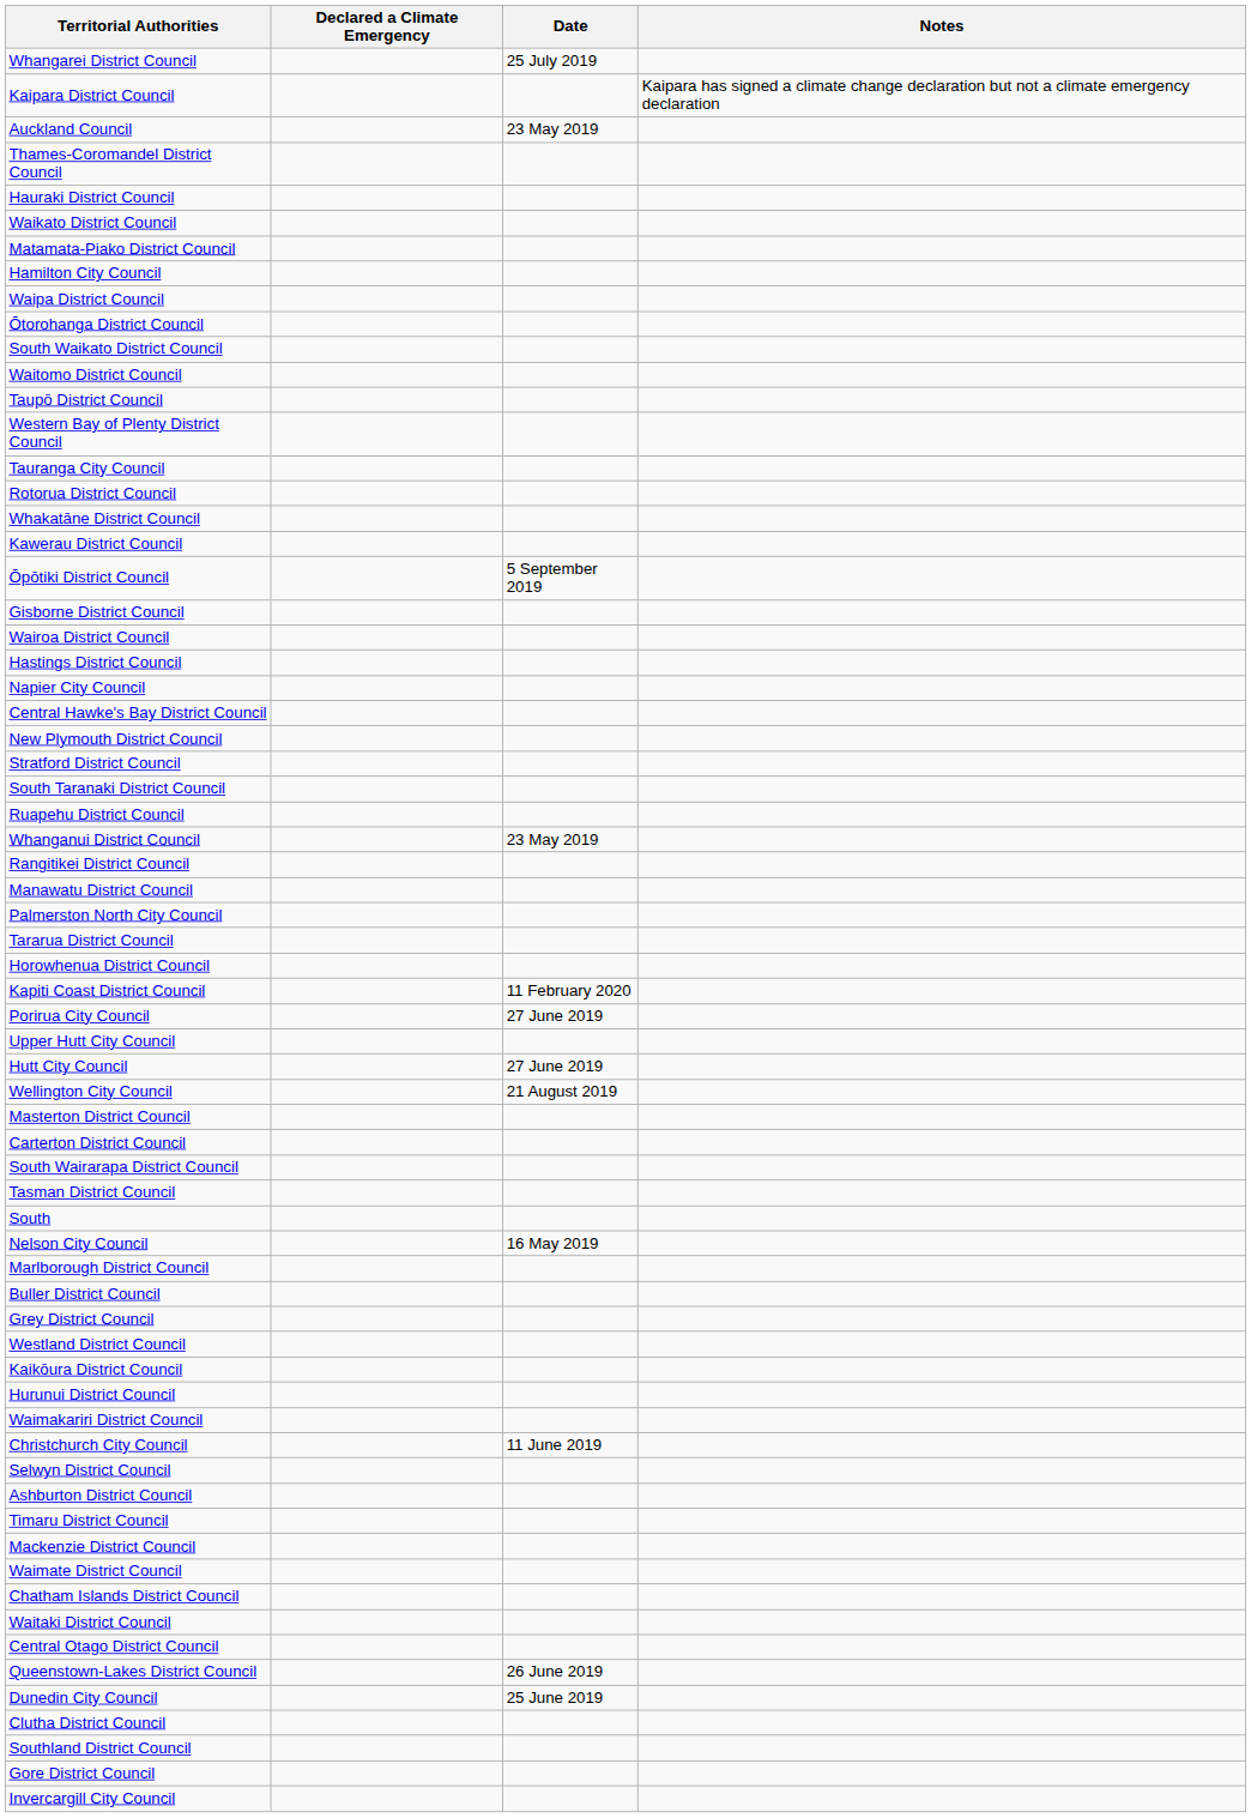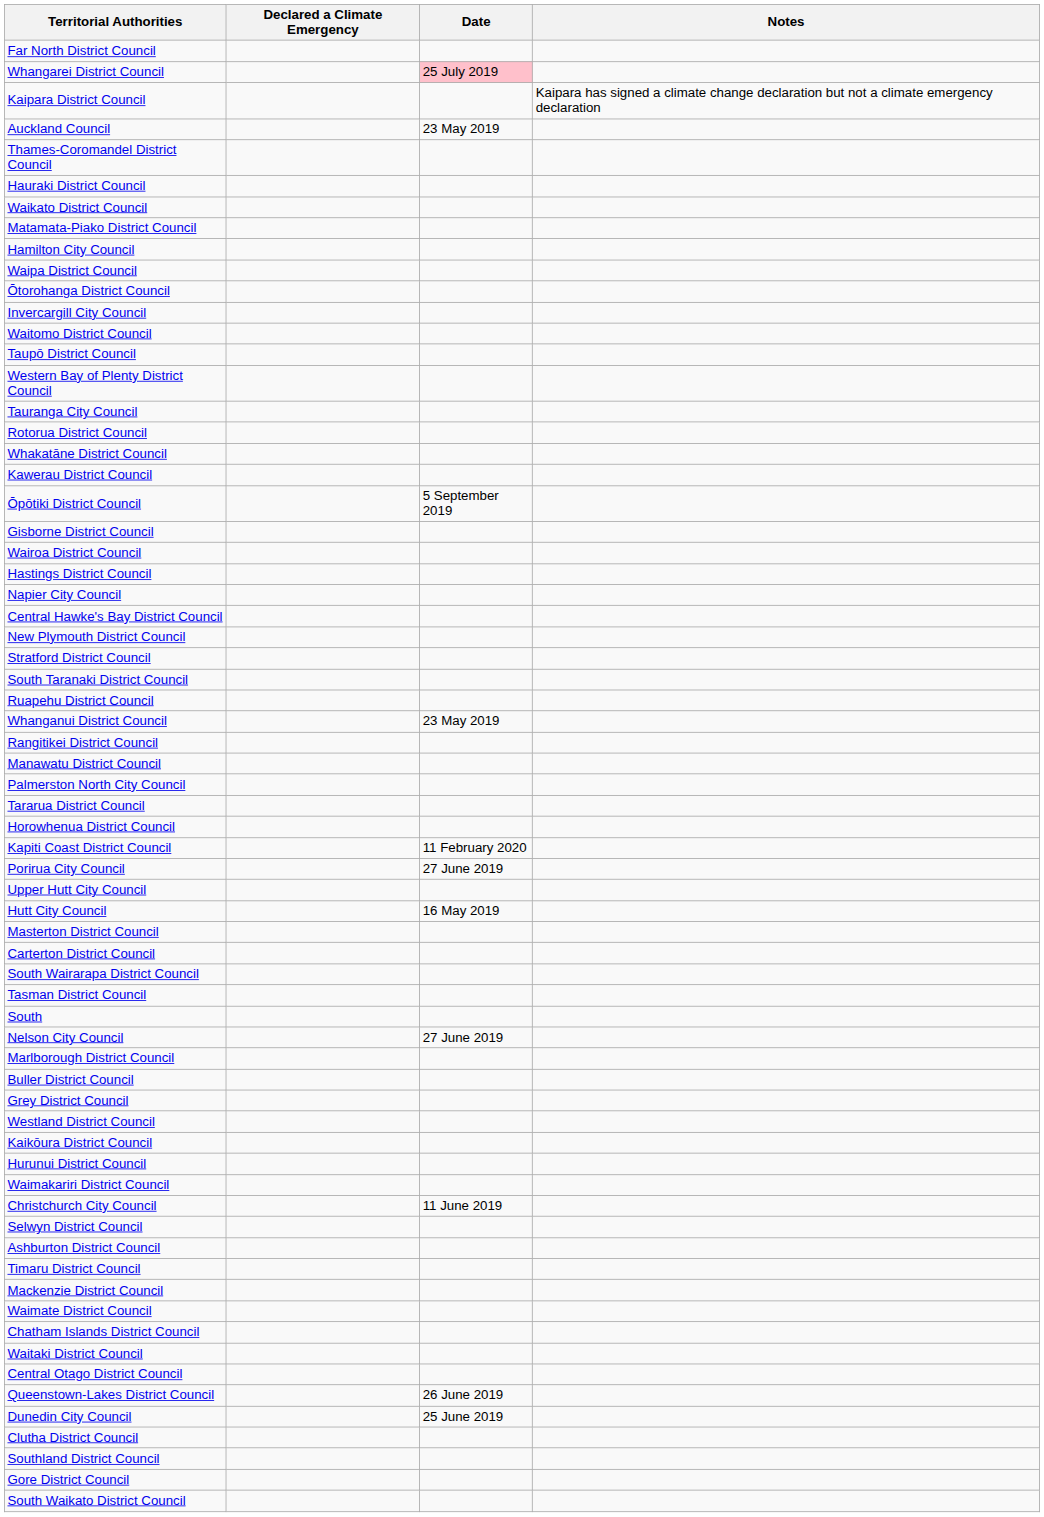+ row: Far North District Council
Whangarei District Council | Date: no background -> pink background
rows swapped: South Waikato District Council <-> Invercargill City Council
Hutt City Council | Date: 27 June 2019 -> 16 May 2019
- row: Wellington City Council | 21 August 2019
Nelson City Council | Date: 16 May 2019 -> 27 June 2019
